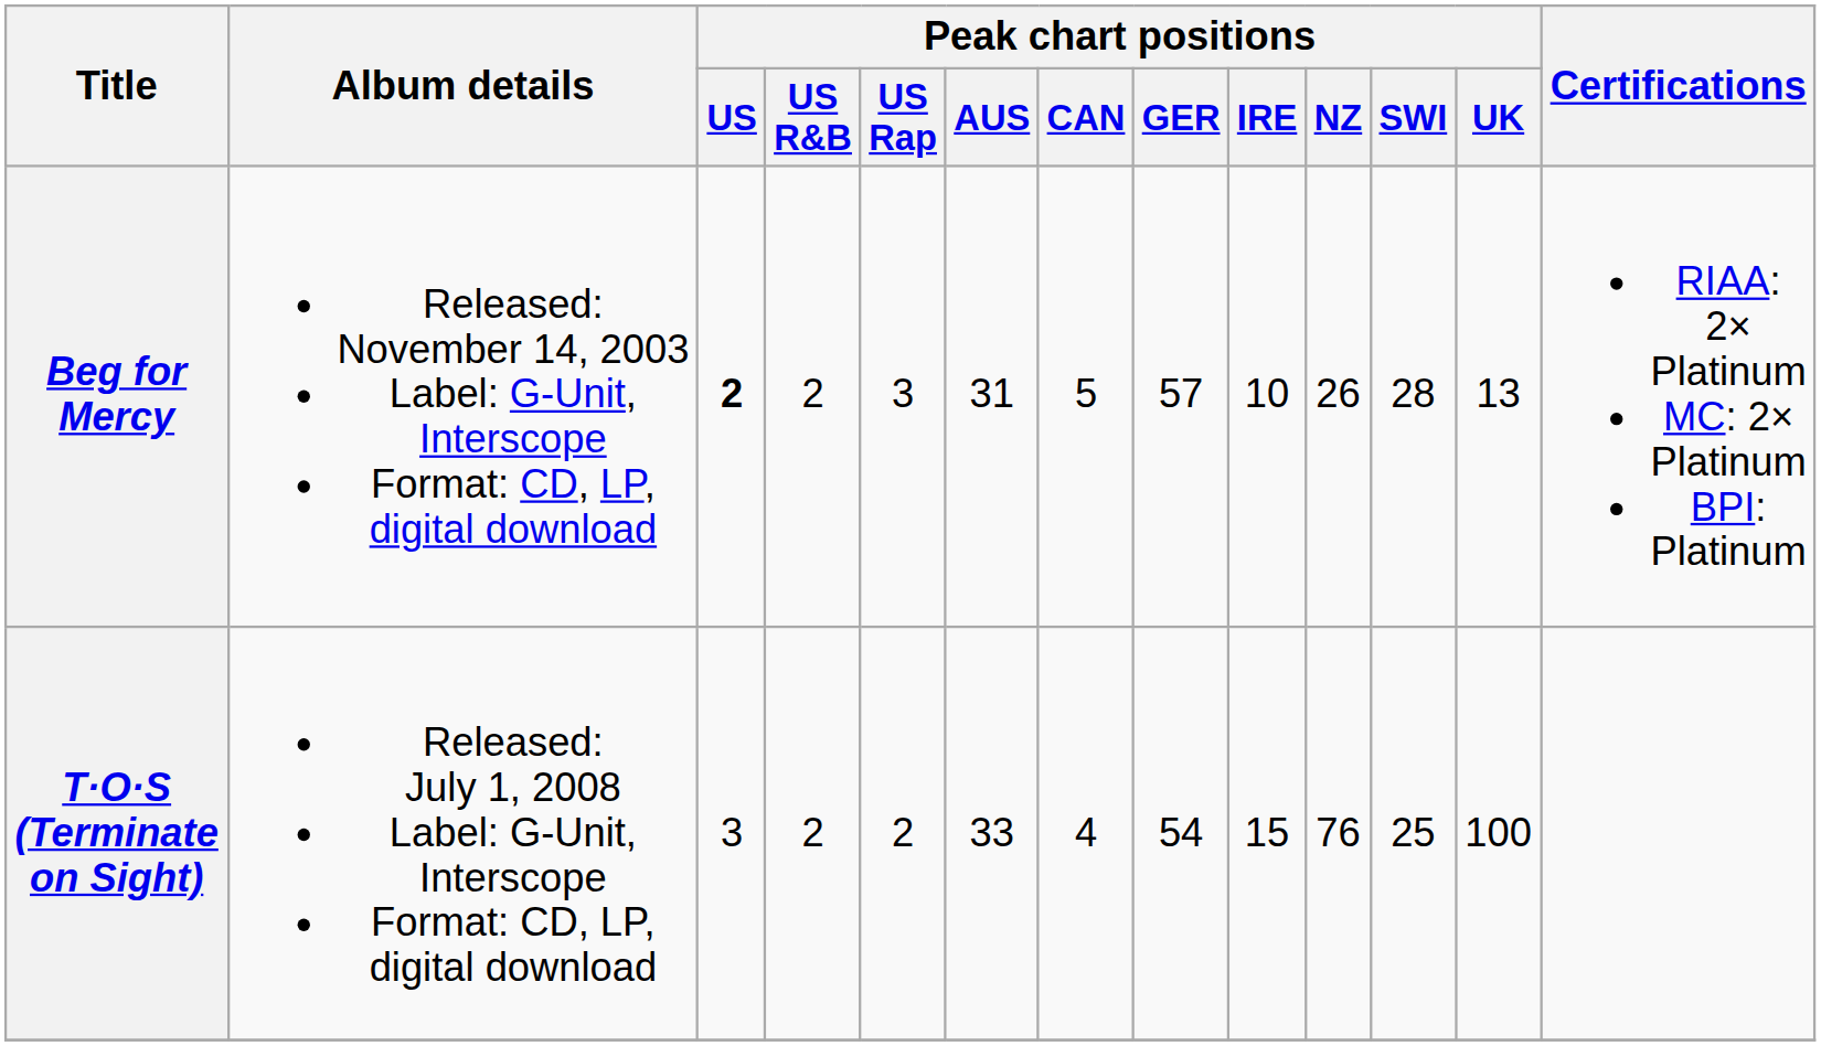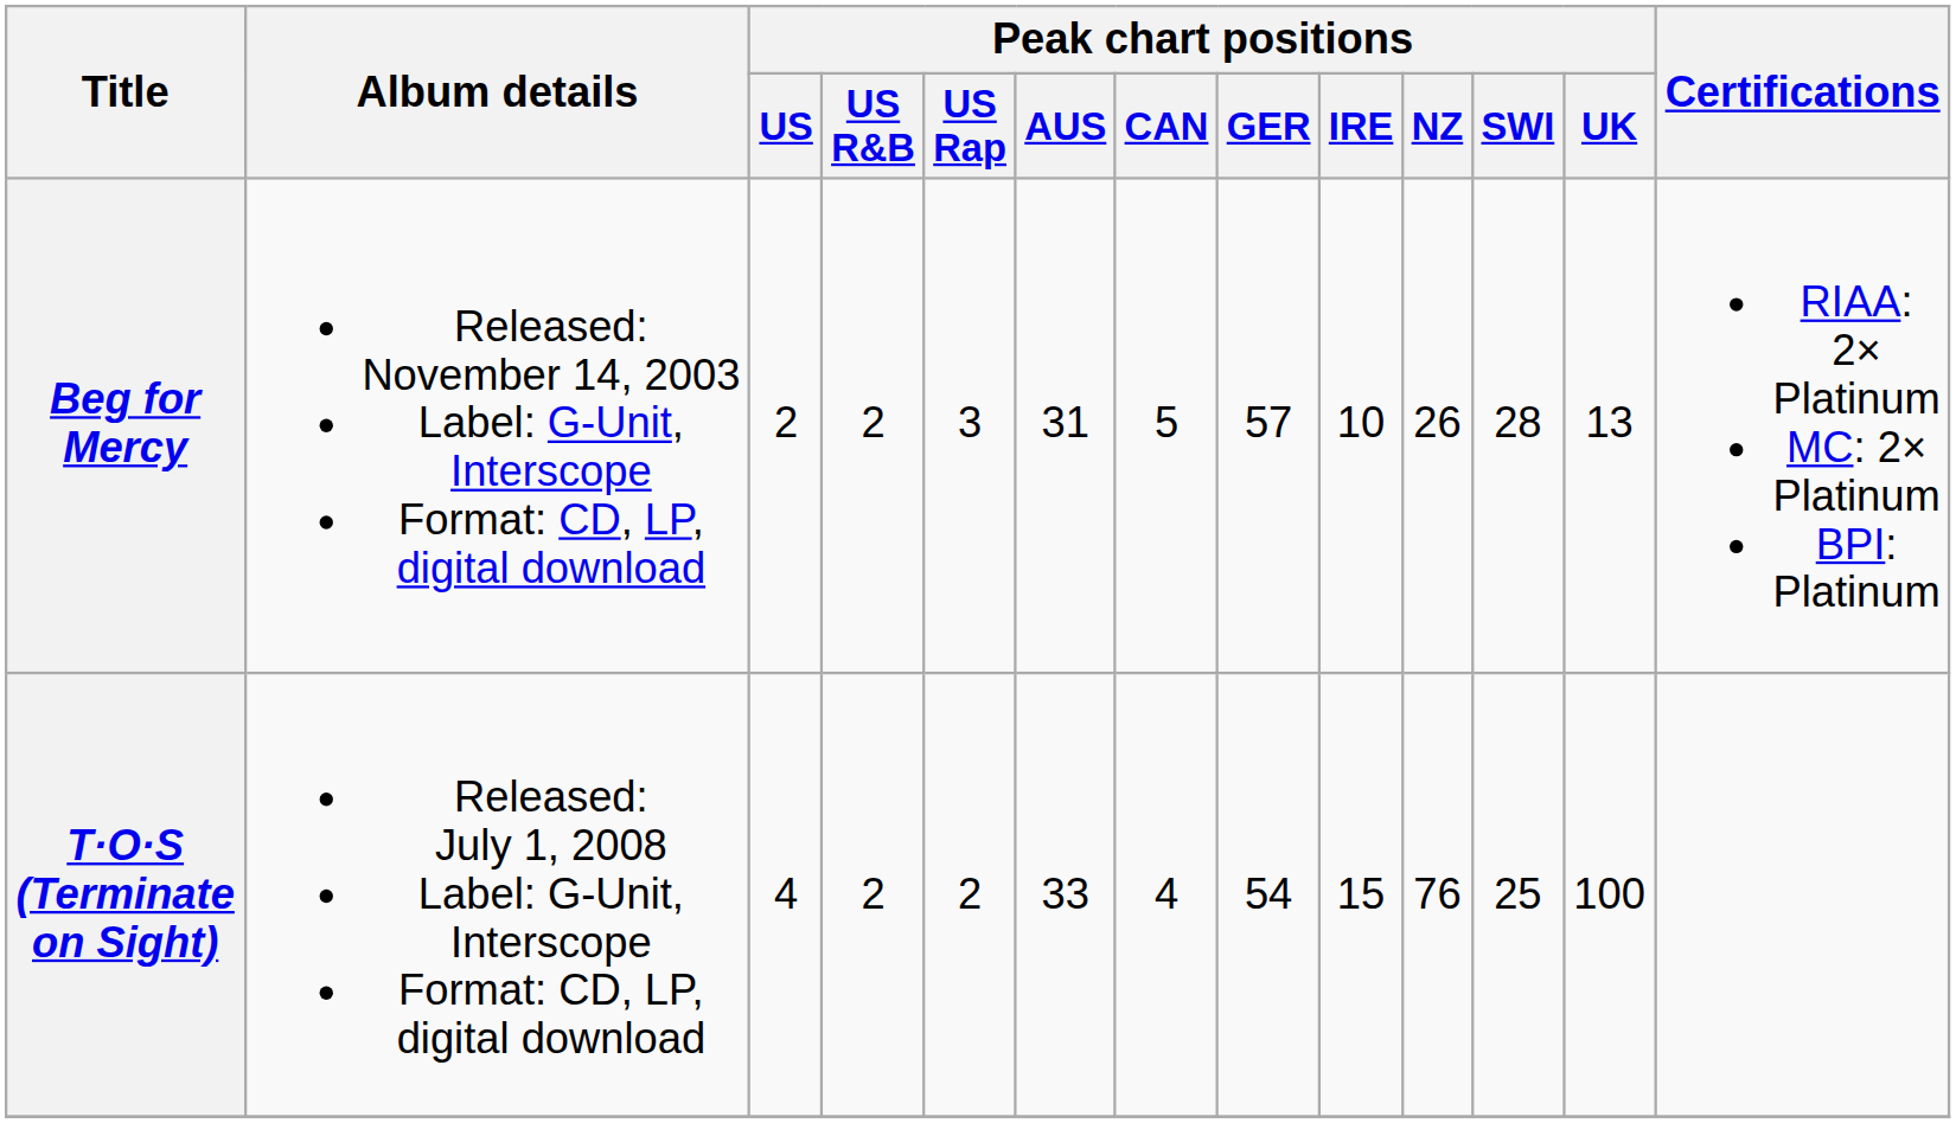Beg for Mercy | Peak chart positions / US: bold -> normal
T·O·S (Terminate on Sight) | Peak chart positions / US: 3 -> 4
